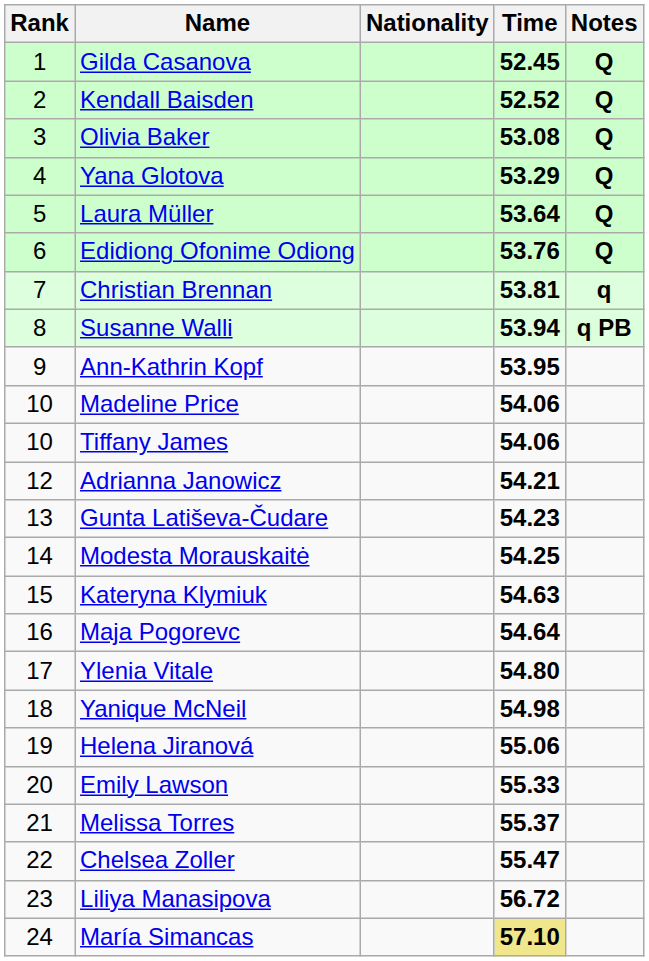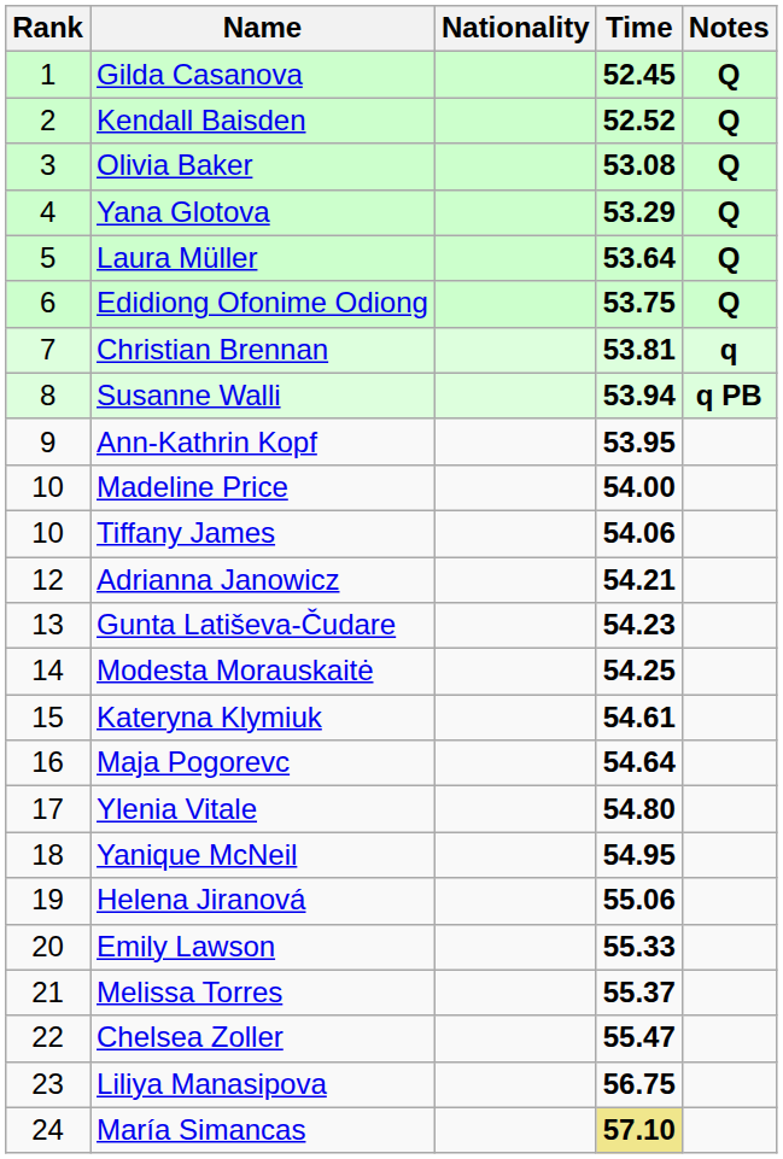Edidiong Ofonime Odiong | Time: 53.76 -> 53.75
Madeline Price | Time: 54.06 -> 54.00
Kateryna Klymiuk | Time: 54.63 -> 54.61
Yanique McNeil | Time: 54.98 -> 54.95
Liliya Manasipova | Time: 56.72 -> 56.75
